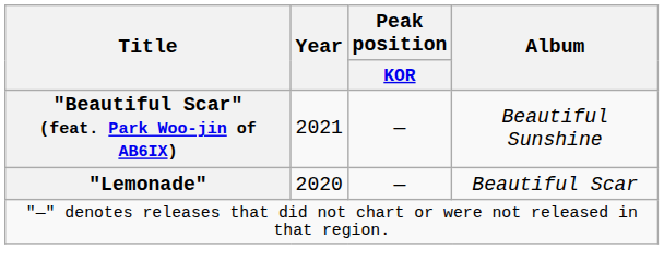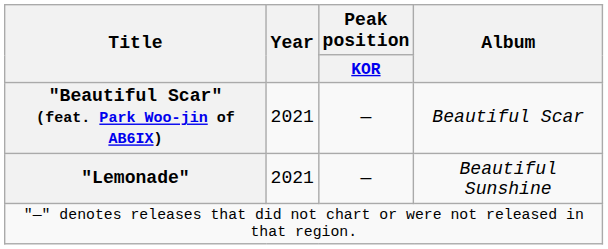"Beautiful Scar" (feat. Park Woo-jin of AB6IX) | Album: Beautiful Sunshine -> Beautiful Scar
"Lemonade" | Year: 2020 -> 2021
"Lemonade" | Album: Beautiful Scar -> Beautiful Sunshine
